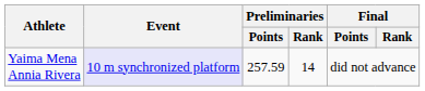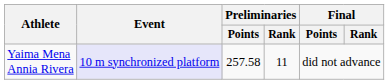Yaima Mena Annia Rivera | Preliminaries / Points: 257.59 -> 257.58
Yaima Mena Annia Rivera | Preliminaries / Rank: 14 -> 11
